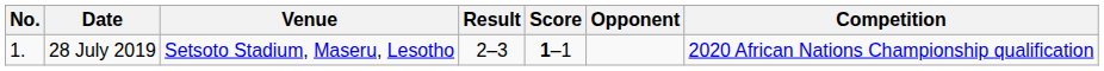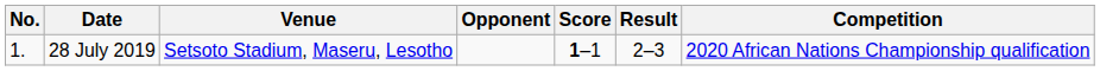columns swapped: Opponent <-> Result
